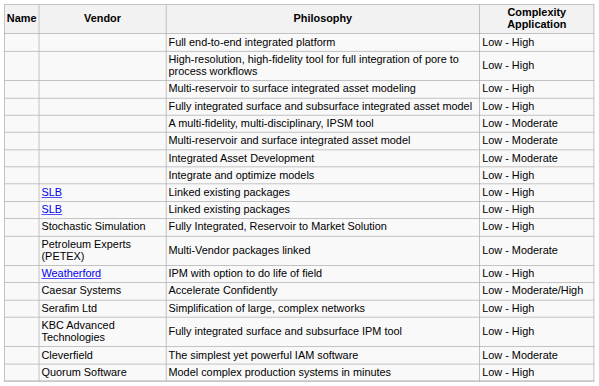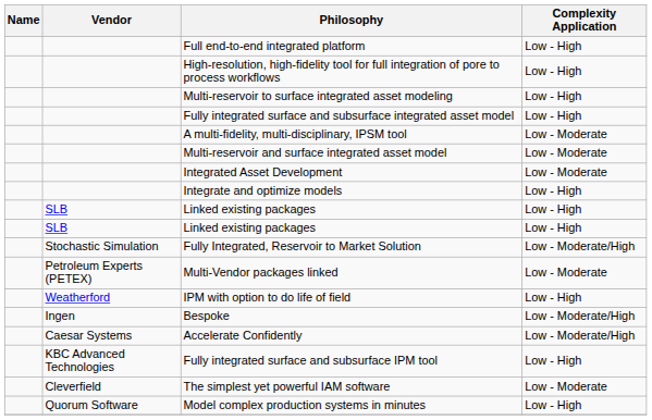Fully Integrated, Reservoir to Market Solution | Complexity Application: Low - High -> Low - Moderate/High
+ row: Ingen | Bespoke | Low - Moderate/High
- row: Serafim Ltd | Simplification of large, complex networks | Low - High
